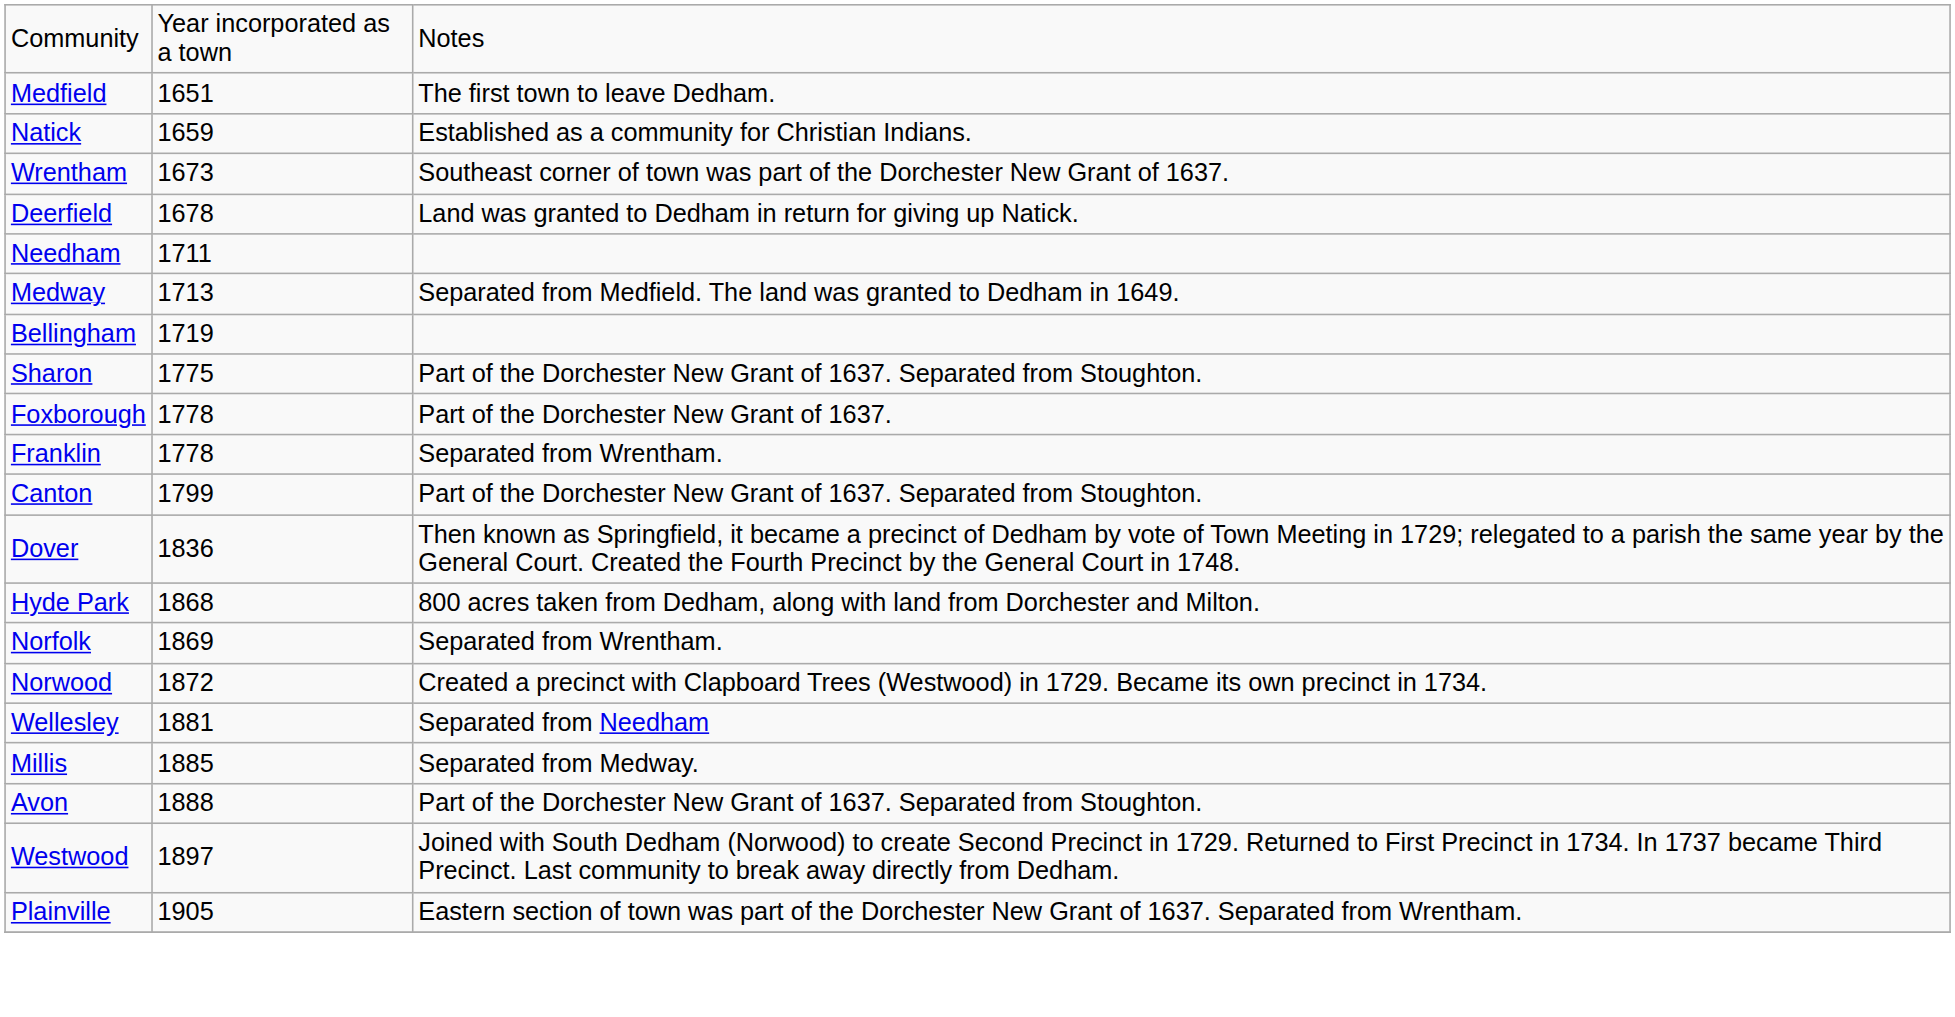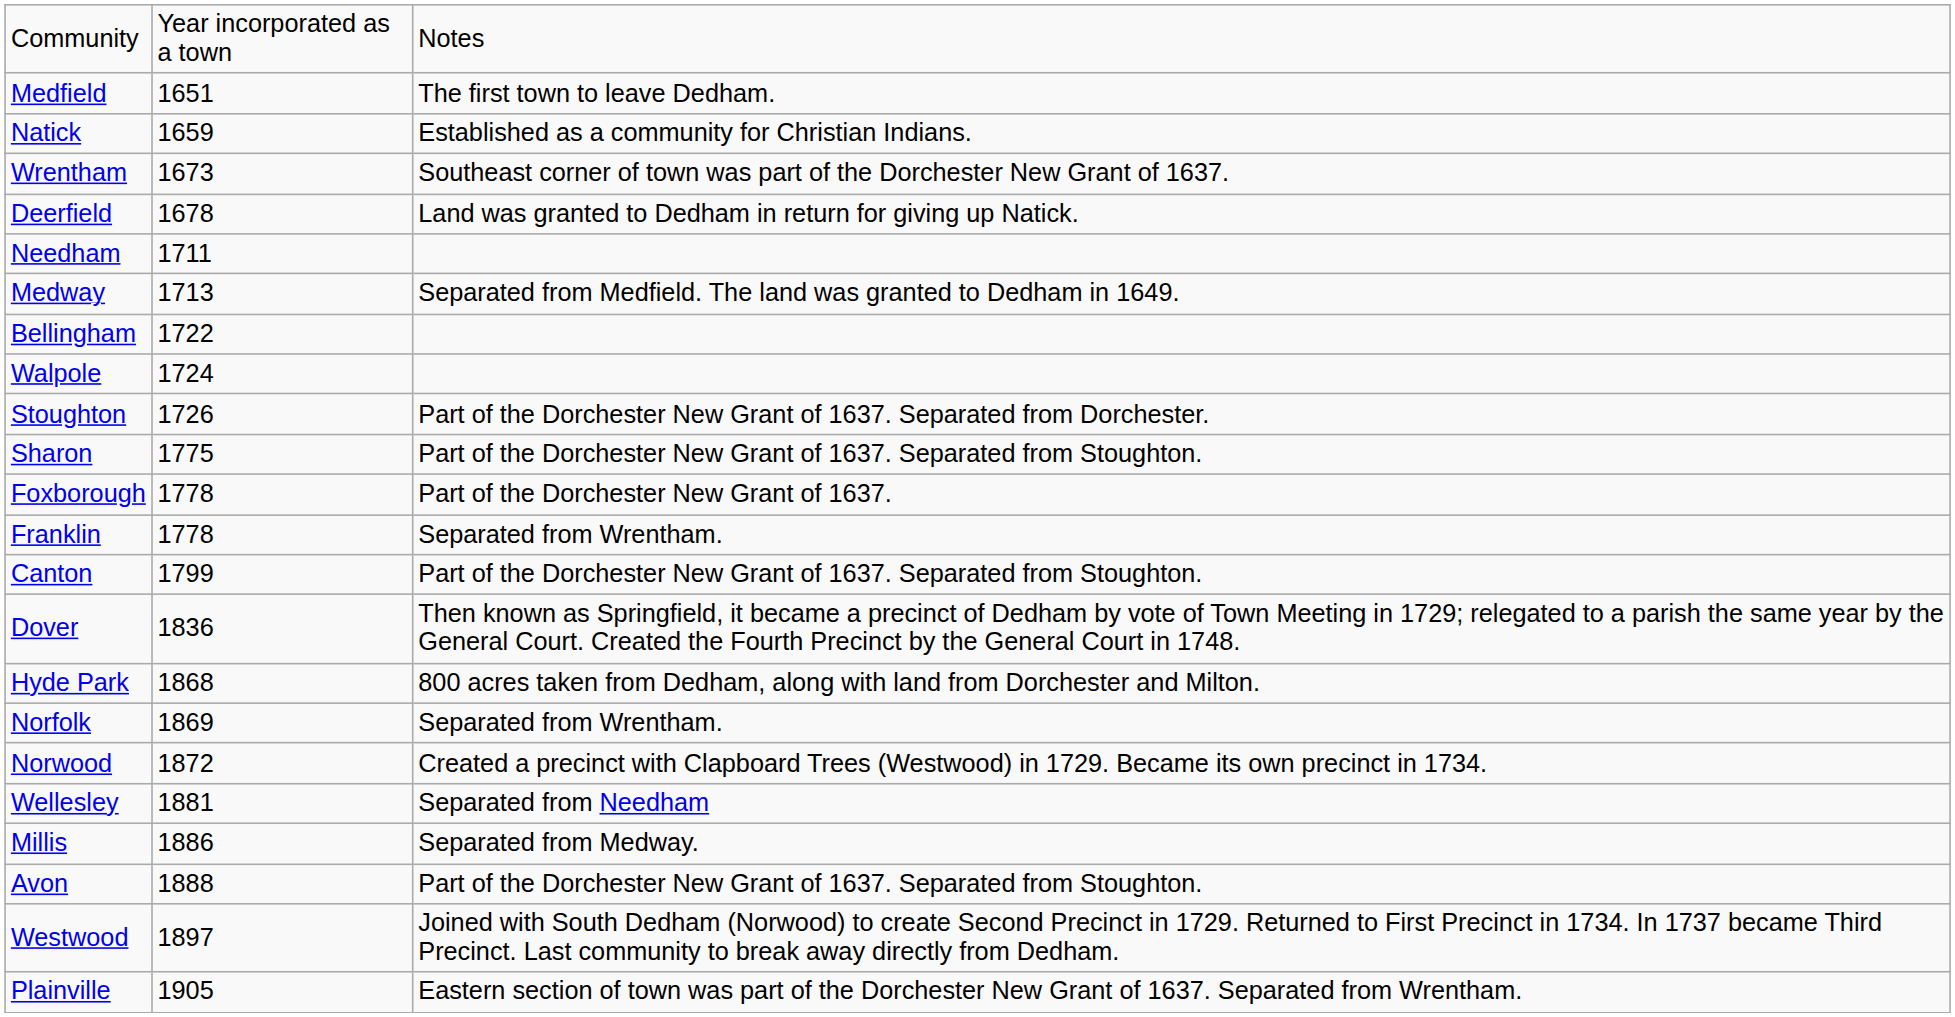Bellingham | column 2: 1719 -> 1722
+ row: Walpole | 1724
+ row: Stoughton | 1726 | Part of the Dorchester New Grant of 1637. Separated from Dorchester.
Millis | column 2: 1885 -> 1886
